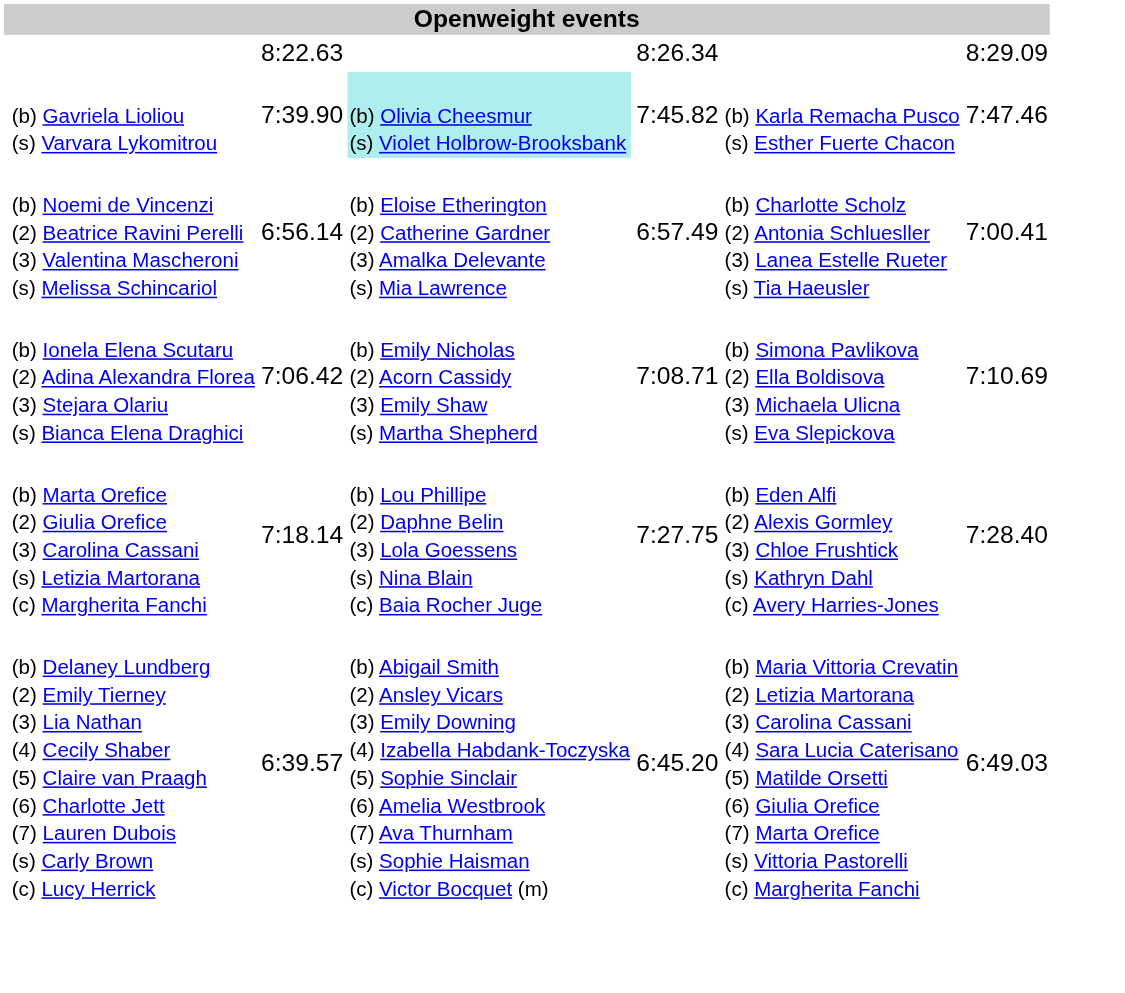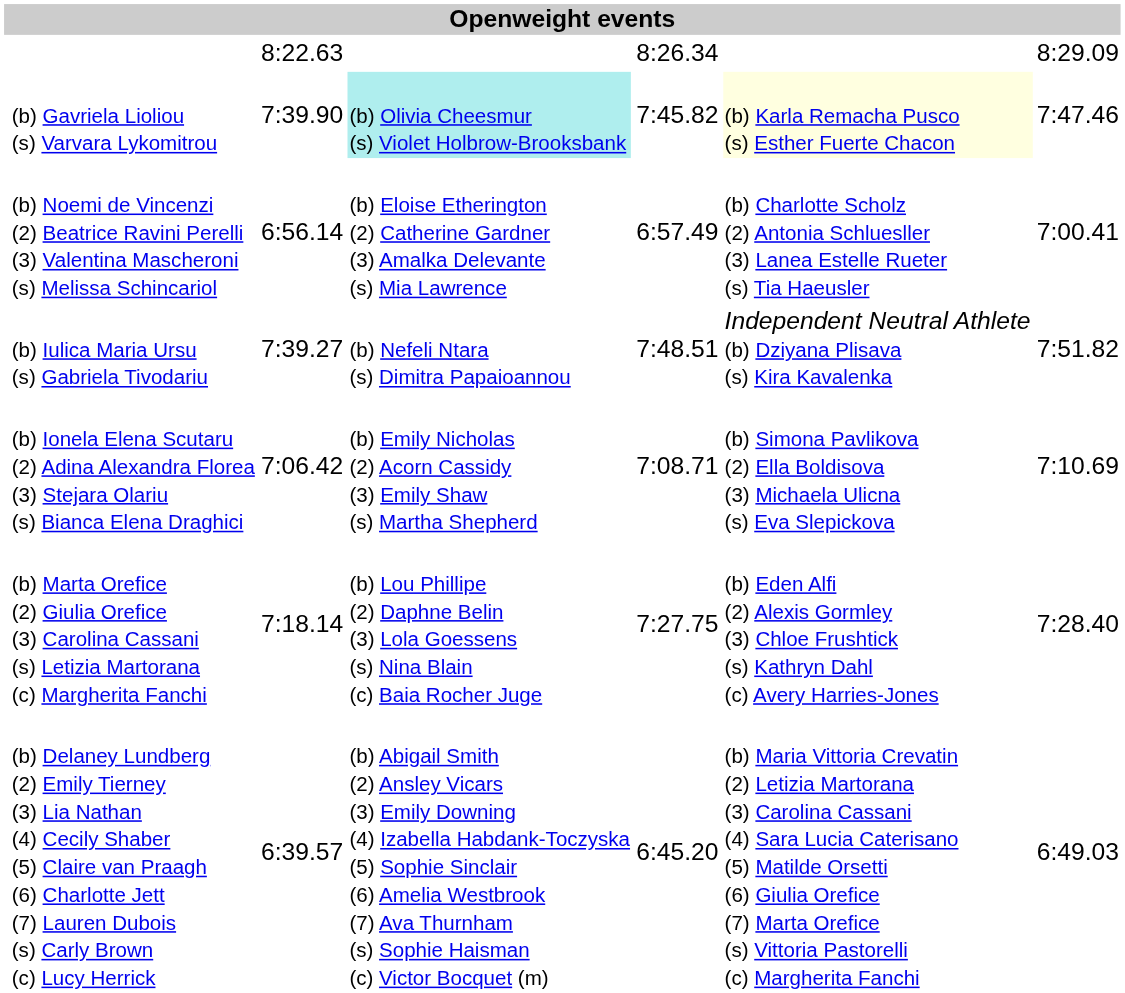(b) Gavriela Lioliou (s) Varvara Lykomitrou | column 6: no background -> lightyellow background
+ row: (b) Iulica Maria Ursu (s) Gabriela Tivodariu | 7:39.27 | (b) Nefeli Ntara (s) Dimitra Papaioannou | 7:48.51 | Independent Neutral Athlete (b) Dziyana Plisava (s) Kira Kavalenka | 7:51.82
